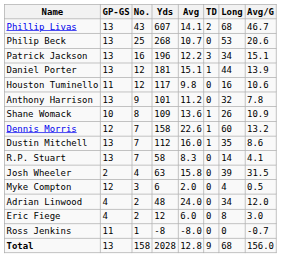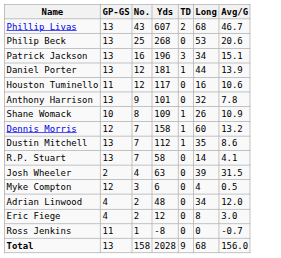- column: Avg | 14.1 | 10.7 | 12.2 | 15.1 | 9.8 | 11.2 | 13.6 | 22.6 | 16.0 | 8.3 | 15.8 | 2.0 | 24.0 | 6.0 | -8.0 | 12.8
